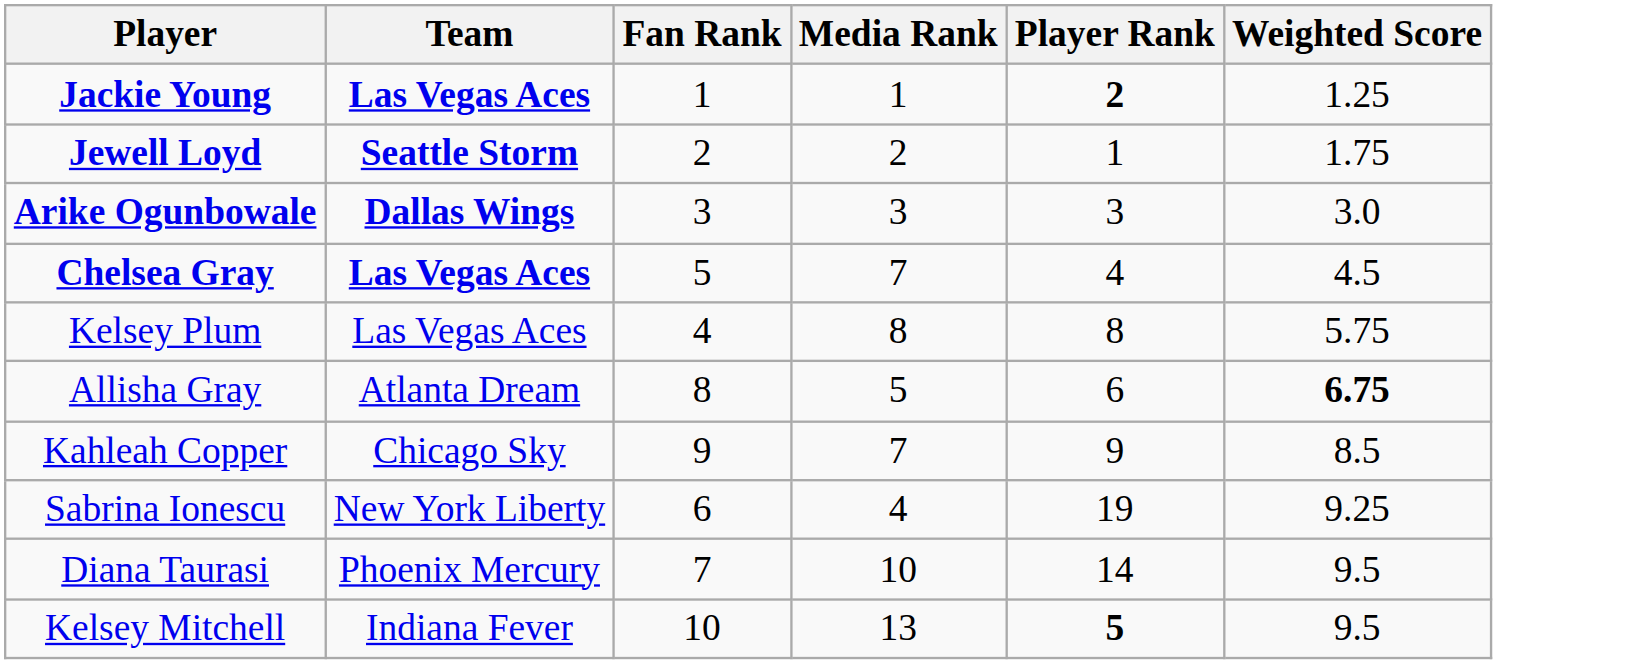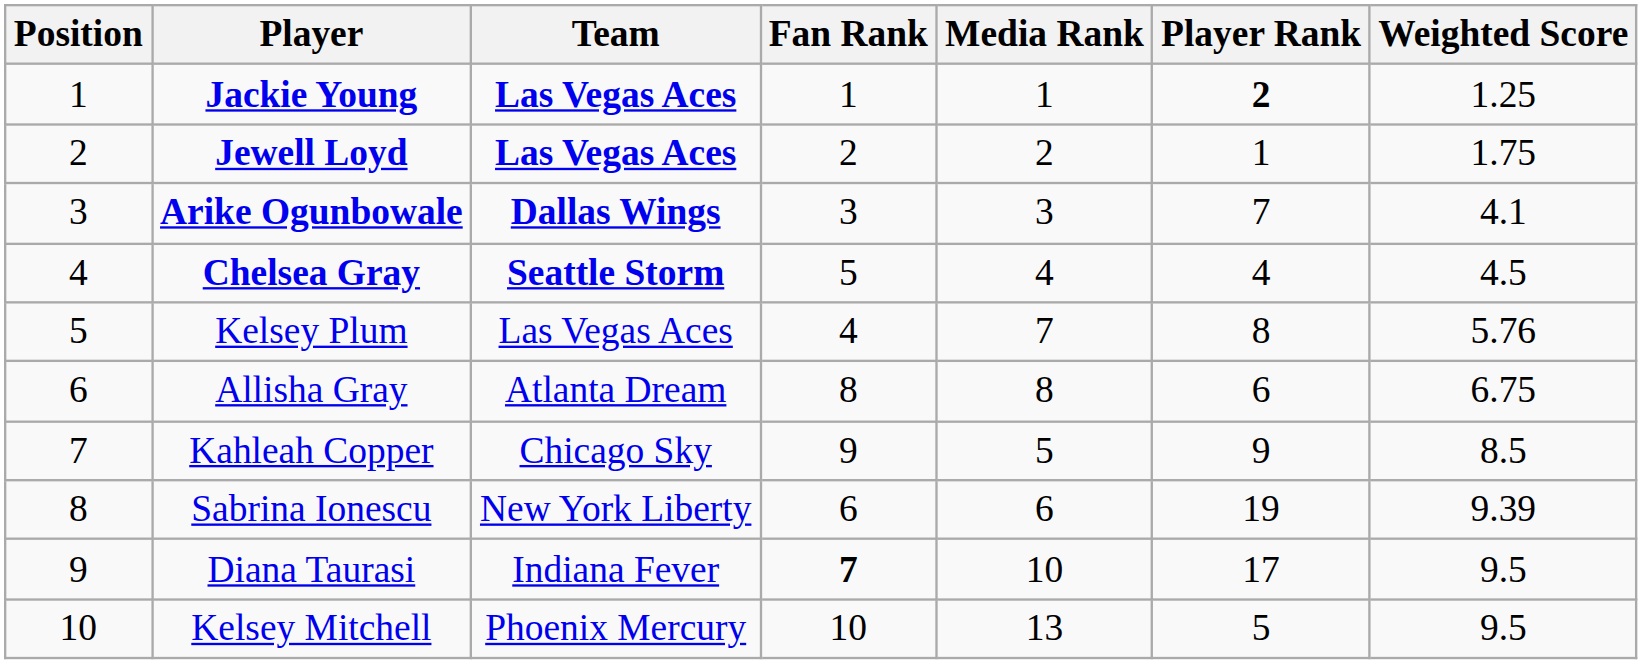+ column: Position | 1 | 2 | 3 | 4 | 5 | 6 | 7 | 8 | 9 | 10
Jewell Loyd | Team: Seattle Storm -> Las Vegas Aces
Arike Ogunbowale | Player Rank: 3 -> 7
Arike Ogunbowale | Weighted Score: 3.0 -> 4.1
Chelsea Gray | Team: Las Vegas Aces -> Seattle Storm
Chelsea Gray | Media Rank: 7 -> 4
Kelsey Plum | Media Rank: 8 -> 7
Kelsey Plum | Weighted Score: 5.75 -> 5.76
Allisha Gray | Media Rank: 5 -> 8
Allisha Gray | Weighted Score: bold -> normal
Kahleah Copper | Media Rank: 7 -> 5
Sabrina Ionescu | Media Rank: 4 -> 6
Sabrina Ionescu | Weighted Score: 9.25 -> 9.39
Diana Taurasi | Team: Phoenix Mercury -> Indiana Fever
Diana Taurasi | Fan Rank: normal -> bold
Diana Taurasi | Player Rank: 14 -> 17
Kelsey Mitchell | Team: Indiana Fever -> Phoenix Mercury
Kelsey Mitchell | Player Rank: bold -> normal
